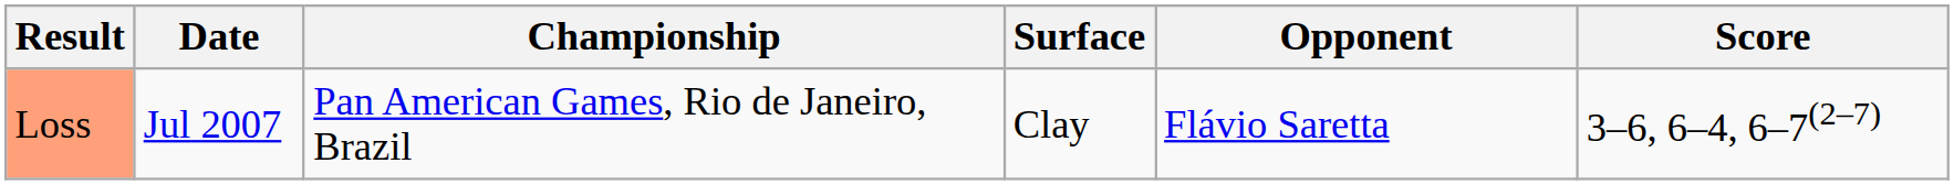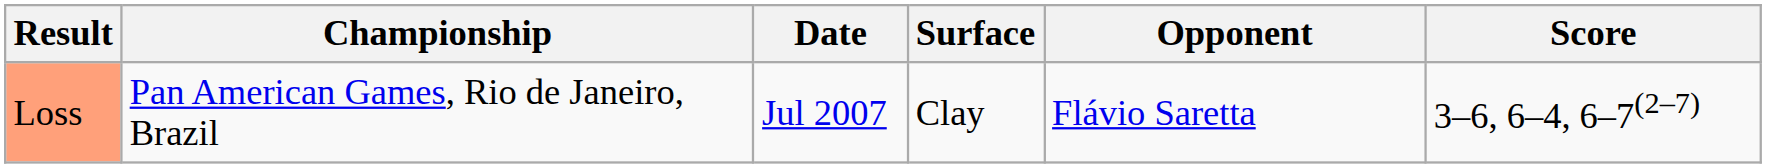columns swapped: Date <-> Championship
